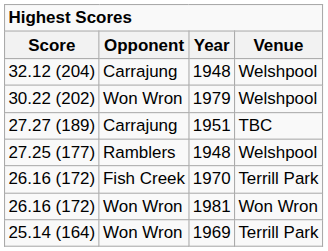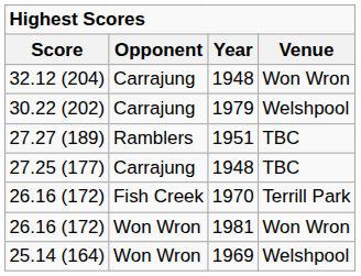32.12 (204) | Venue: Welshpool -> Won Wron
30.22 (202) | Opponent: Won Wron -> Carrajung
27.27 (189) | Opponent: Carrajung -> Ramblers
27.25 (177) | Opponent: Ramblers -> Carrajung
27.25 (177) | Venue: Welshpool -> TBC
25.14 (164) | Venue: Terrill Park -> Welshpool
